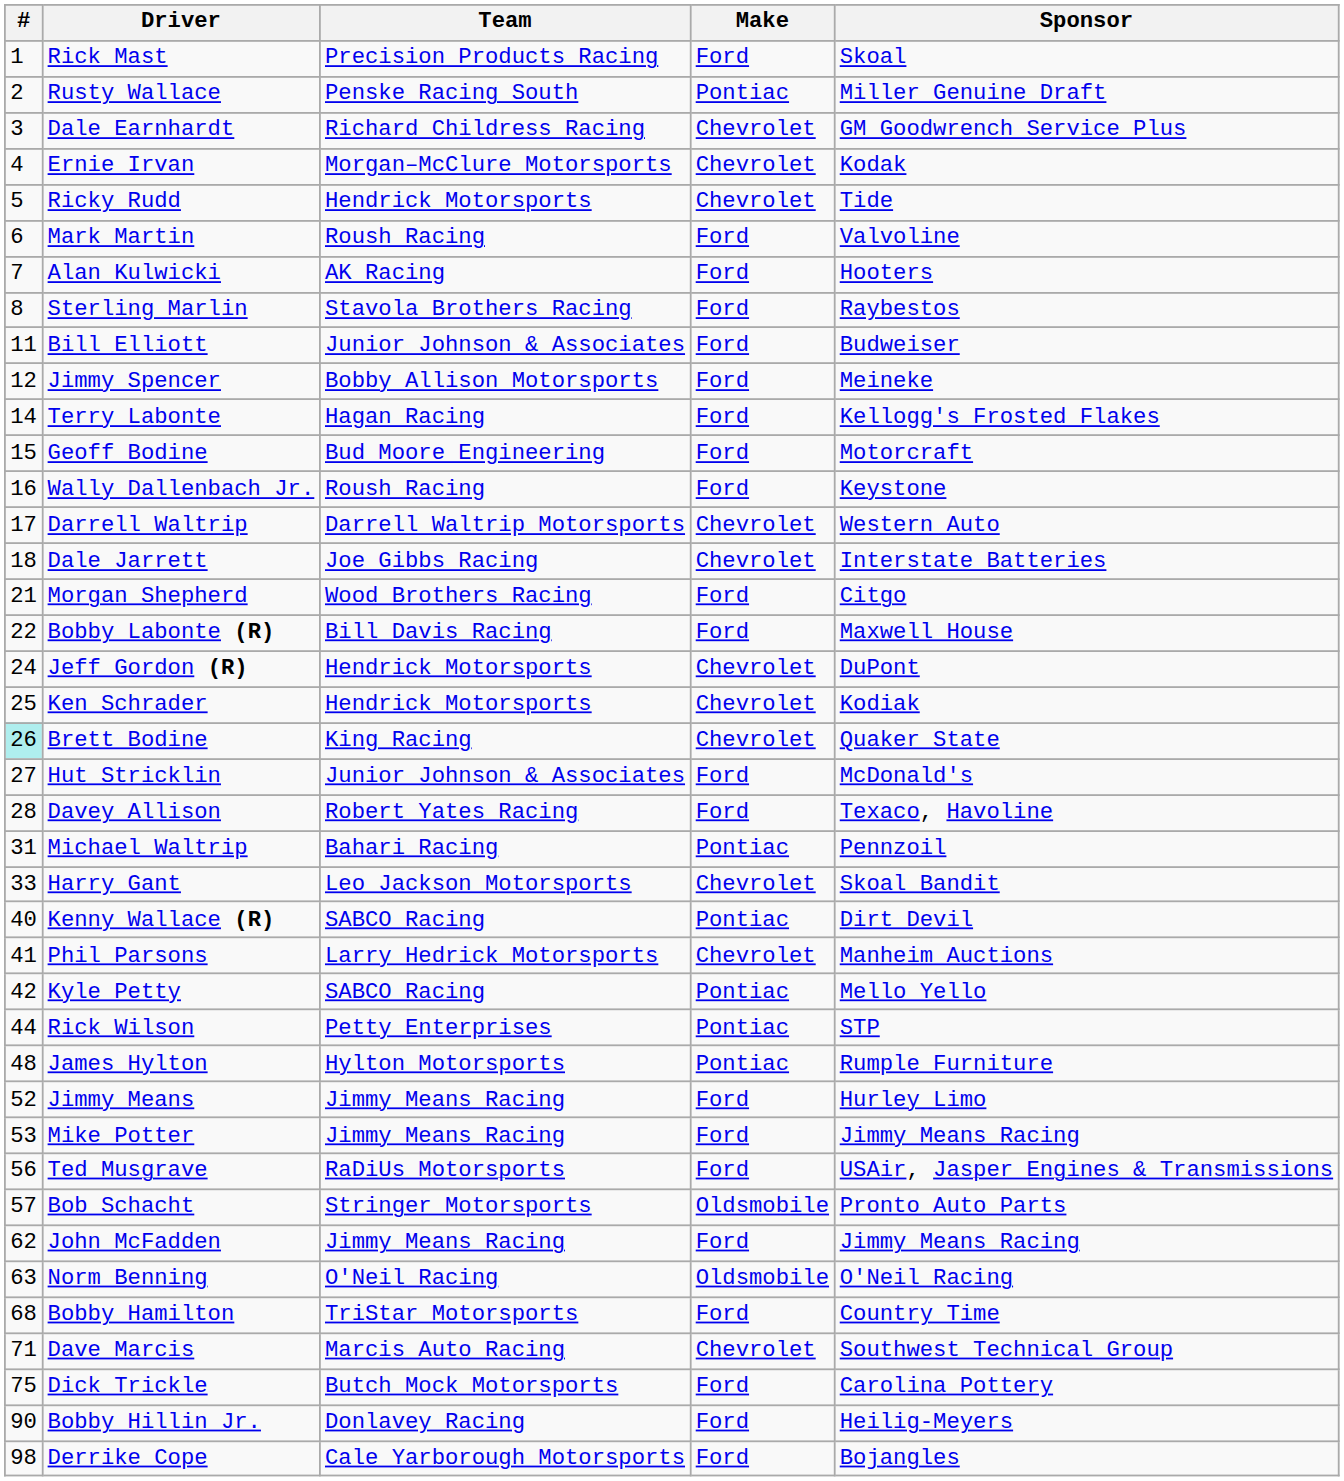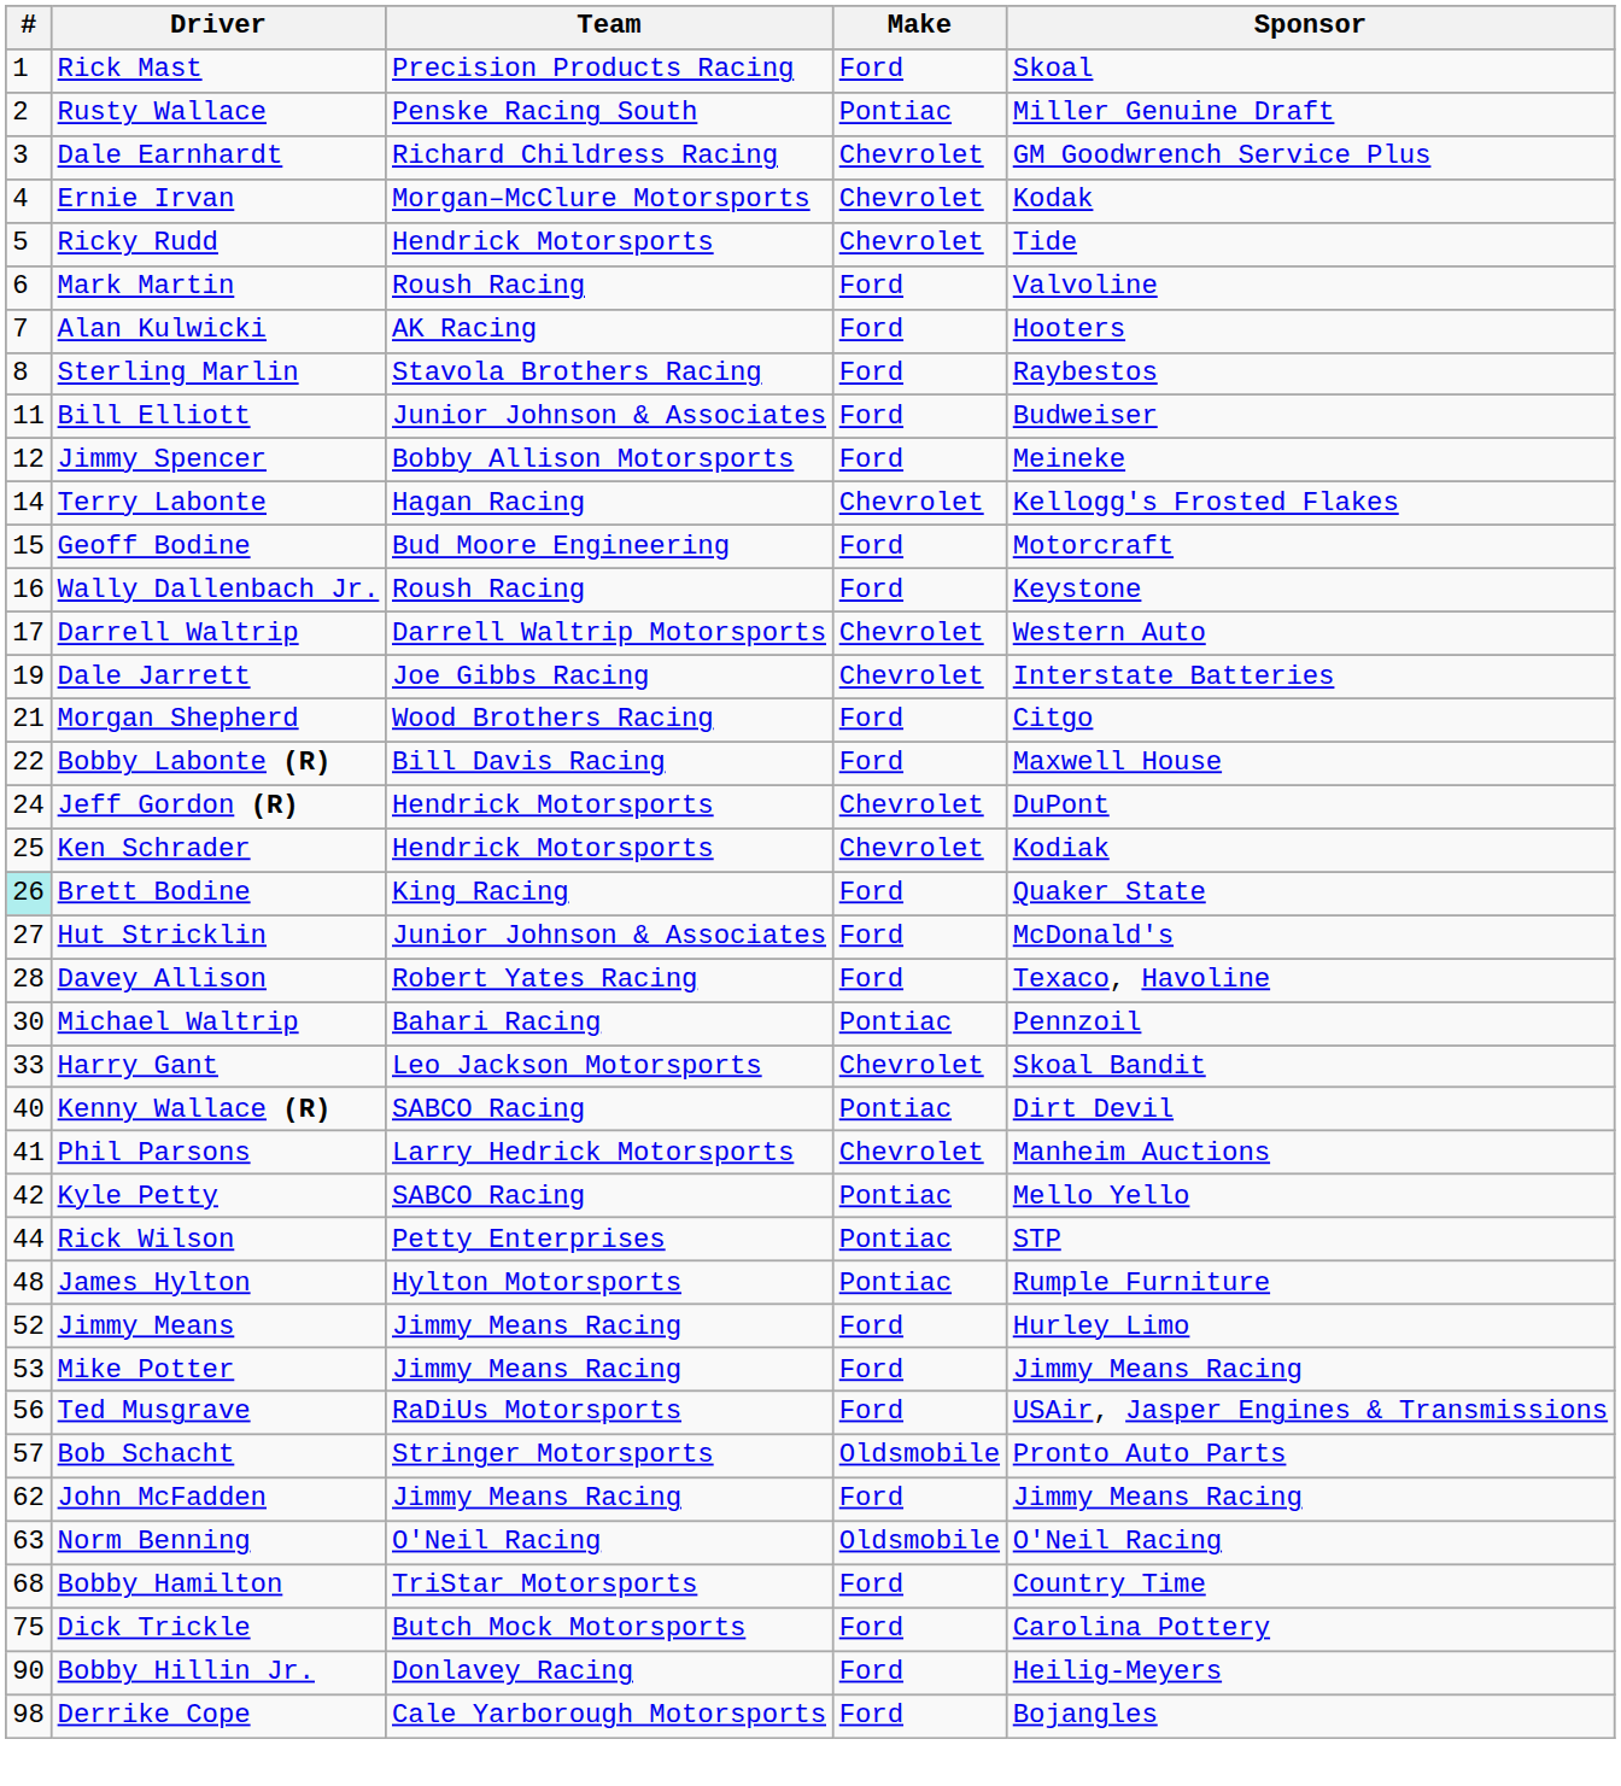Terry Labonte | Make: Ford -> Chevrolet
Dale Jarrett | #: 18 -> 19
Brett Bodine | Make: Chevrolet -> Ford
Michael Waltrip | #: 31 -> 30
- row: 71 | Dave Marcis | Marcis Auto Racing | Chevrolet | Southwest Technical Group
